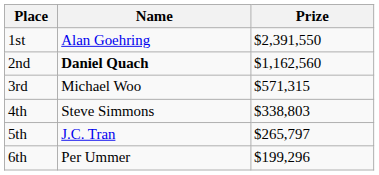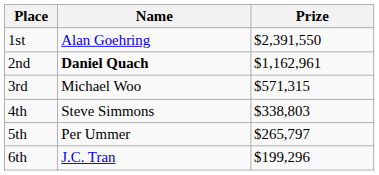2nd | Prize: $1,162,560 -> $1,162,961
5th | Name: J.C. Tran -> Per Ummer
6th | Name: Per Ummer -> J.C. Tran
